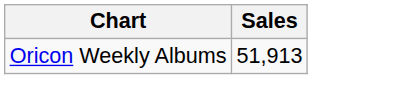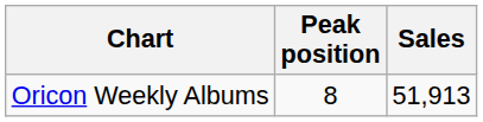+ column: Peak position | 8
